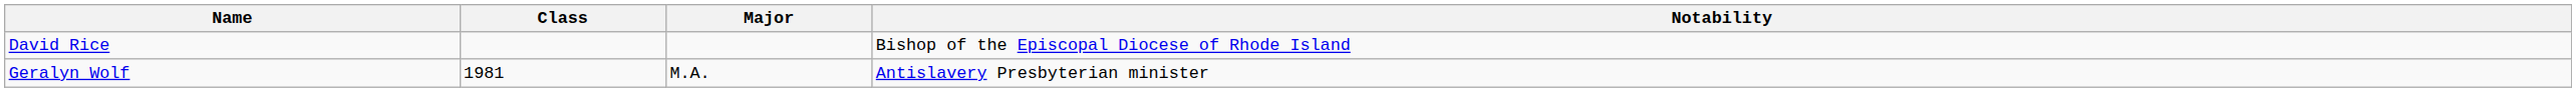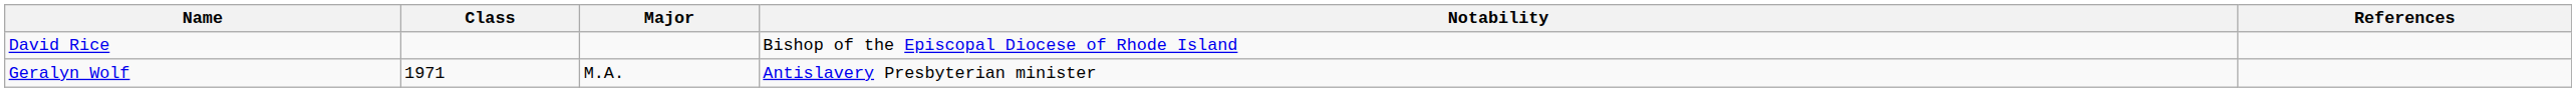+ column: References
Geralyn Wolf | Class: 1981 -> 1971
